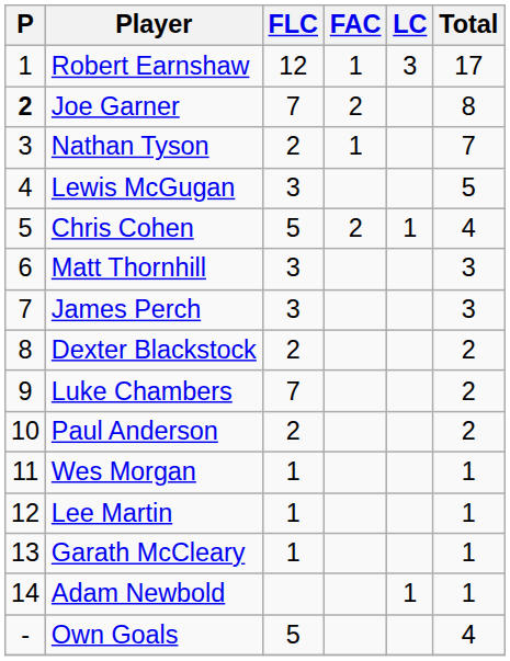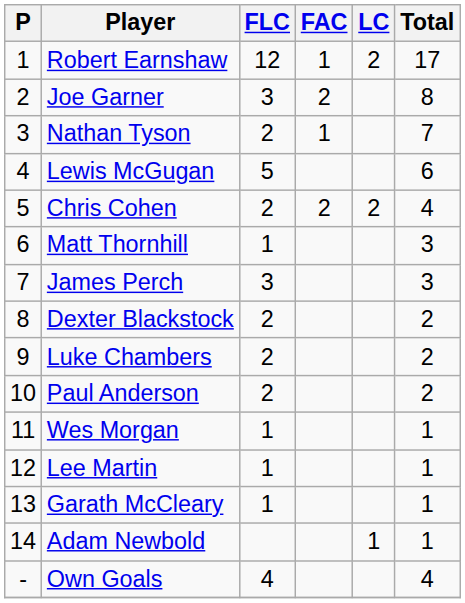Robert Earnshaw | LC: 3 -> 2
Joe Garner | P: bold -> normal
Joe Garner | FLC: 7 -> 3
Lewis McGugan | FLC: 3 -> 5
Lewis McGugan | Total: 5 -> 6
Chris Cohen | FLC: 5 -> 2
Chris Cohen | LC: 1 -> 2
Matt Thornhill | FLC: 3 -> 1
Luke Chambers | FLC: 7 -> 2
Own Goals | FLC: 5 -> 4
